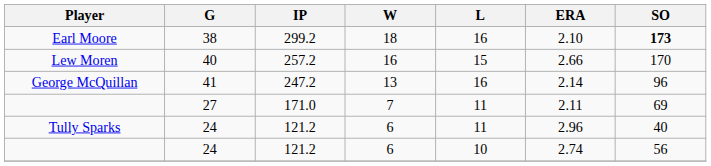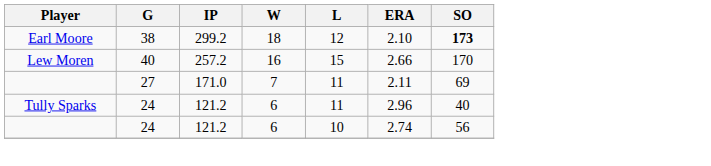Earl Moore | L: 16 -> 12
- row: George McQuillan | 41 | 247.2 | 13 | 16 | 2.14 | 96
